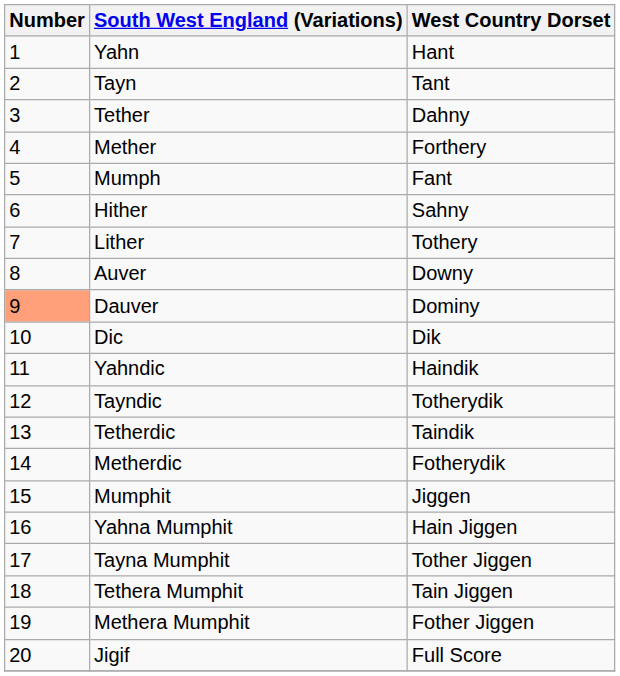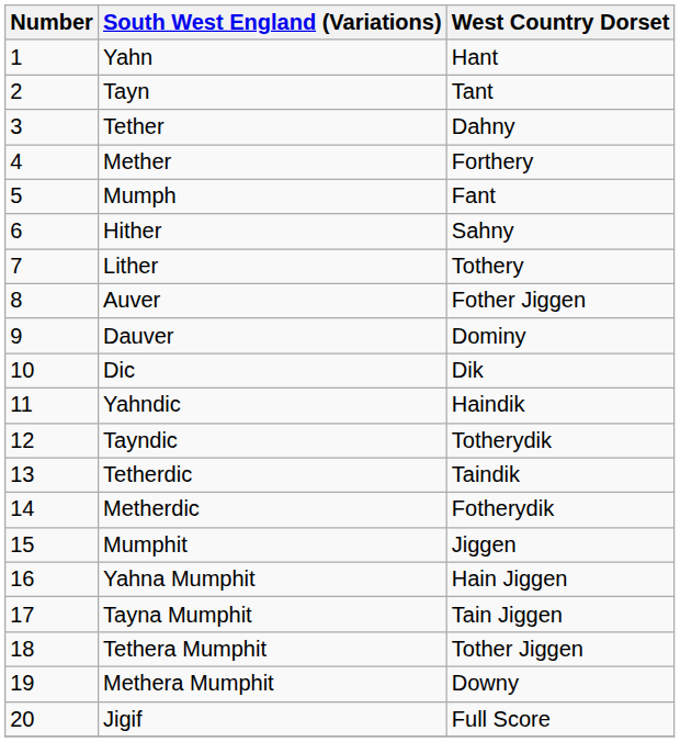Auver | West Country Dorset: Downy -> Fother Jiggen
Dauver | Number: lightsalmon background -> no background
Tayna Mumphit | West Country Dorset: Tother Jiggen -> Tain Jiggen
Tethera Mumphit | West Country Dorset: Tain Jiggen -> Tother Jiggen
Methera Mumphit | West Country Dorset: Fother Jiggen -> Downy
